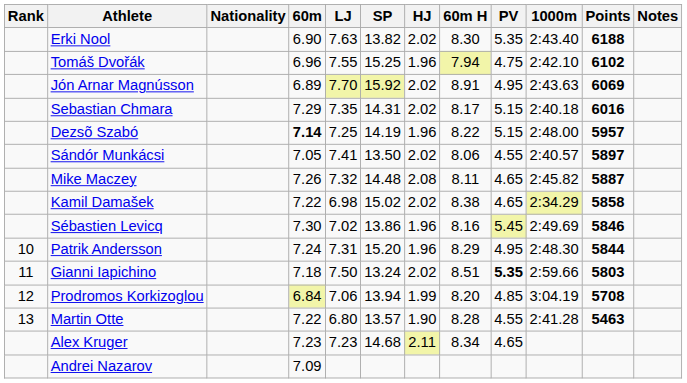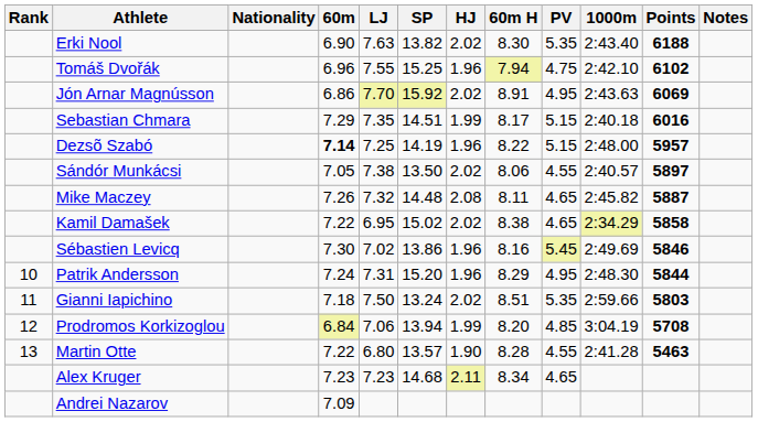Jón Arnar Magnússon | 60m: 6.89 -> 6.86
Sebastian Chmara | SP: 14.31 -> 14.51
Sebastian Chmara | HJ: 2.02 -> 1.99
Sándór Munkácsi | LJ: 7.41 -> 7.38
Kamil Damašek | LJ: 6.98 -> 6.95
Gianni Iapichino | PV: bold -> normal
